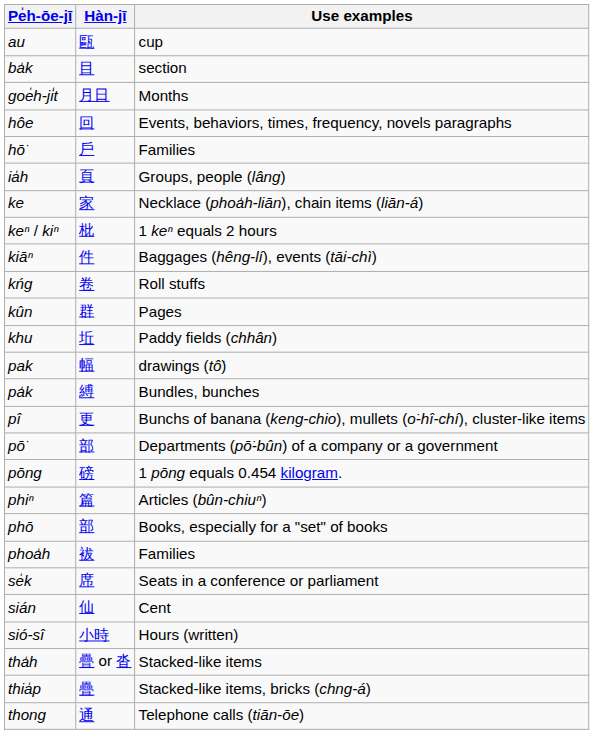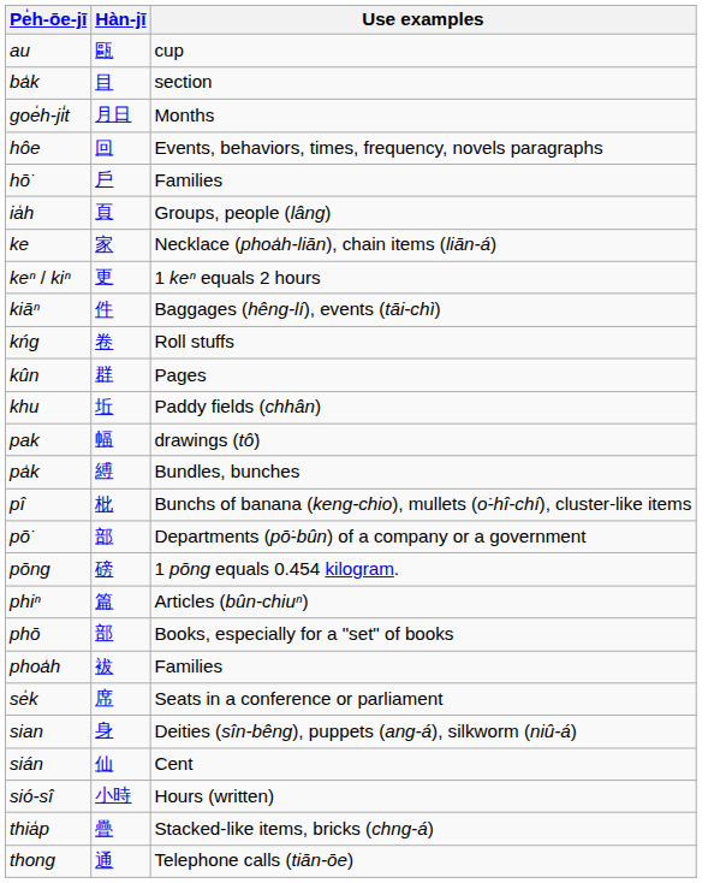keⁿ / kiⁿ | Hàn-jī: 枇 -> 更
pî | Hàn-jī: 更 -> 枇
+ row: sian | 身 | Deities (sîn-bêng), puppets (ang-á), silkworm (niû-á)
- row: tha̍h | 疊 or 沓 | Stacked-like items
